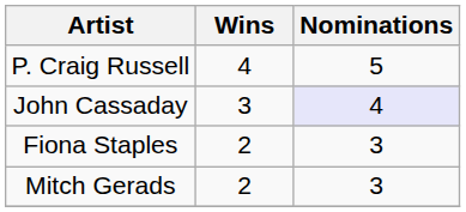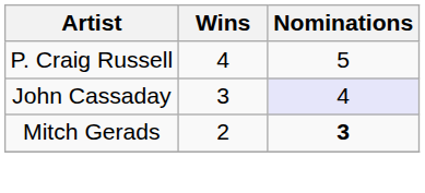- row: Fiona Staples | 2 | 3
Mitch Gerads | Nominations: normal -> bold
